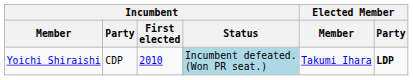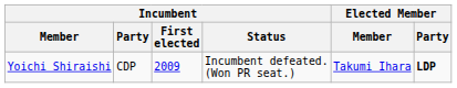Yoichi Shiraishi | Incumbent / First elected: 2010 -> 2009
Yoichi Shiraishi | Incumbent / Status: lightblue background -> no background
